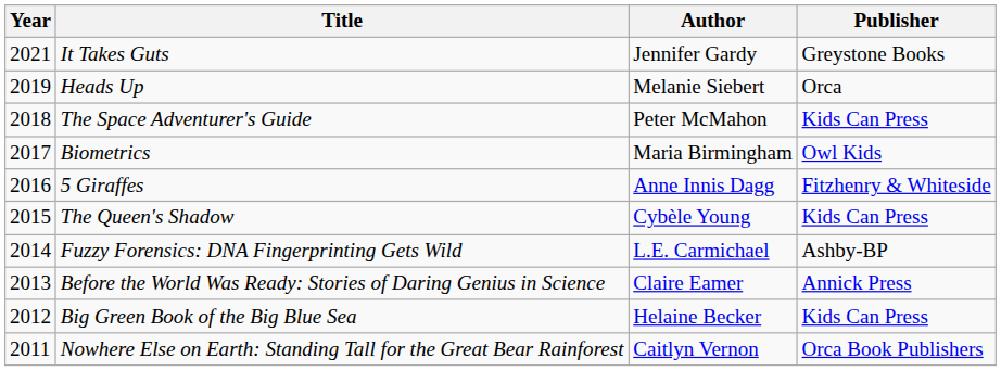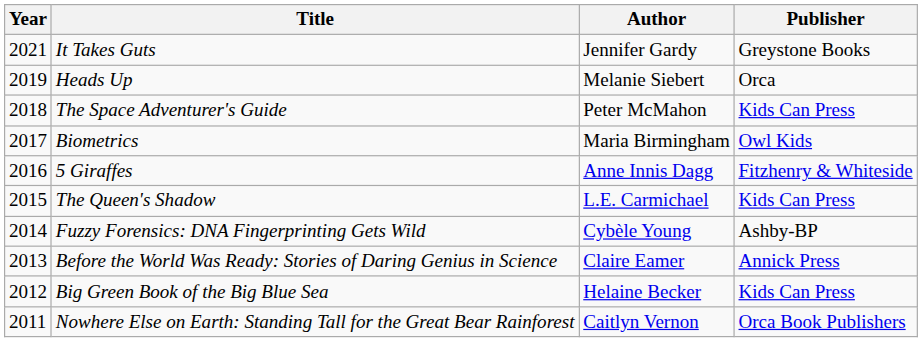The Queen's Shadow | Author: Cybèle Young -> L.E. Carmichael
Fuzzy Forensics: DNA Fingerprinting Gets Wild | Author: L.E. Carmichael -> Cybèle Young
